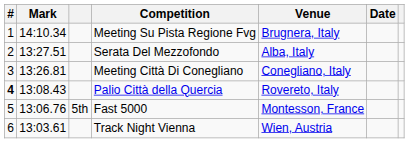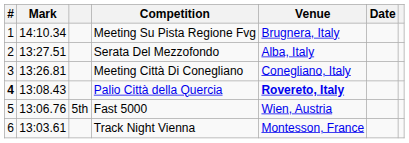Palio Città della Quercia | Venue: normal -> bold
Fast 5000 | Venue: Montesson, France -> Wien, Austria
Track Night Vienna | Venue: Wien, Austria -> Montesson, France
